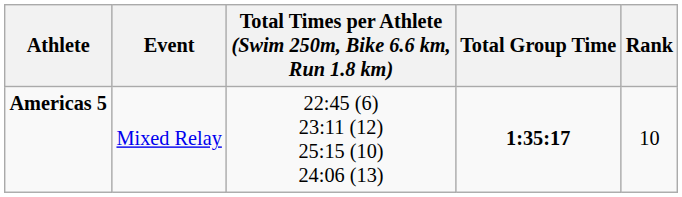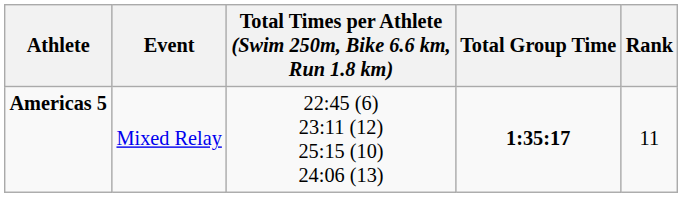Americas 5 | Rank: 10 -> 11
